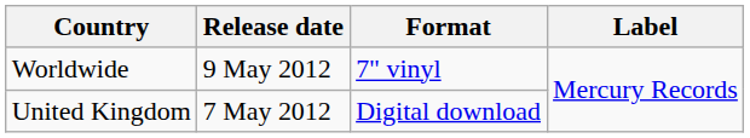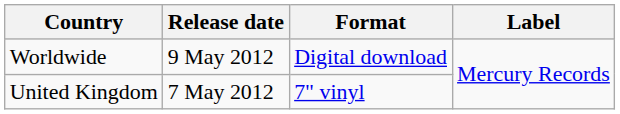Worldwide | Format: 7" vinyl -> Digital download
United Kingdom | Format: Digital download -> 7" vinyl
